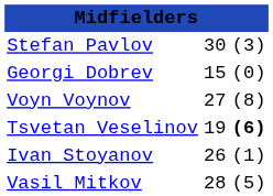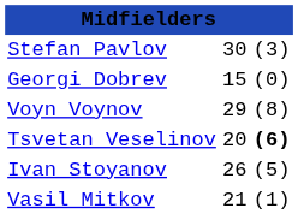Voyn Voynov | column 2: 27 -> 29
Tsvetan Veselinov | column 2: 19 -> 20
Ivan Stoyanov | column 3: (1) -> (5)
Vasil Mitkov | column 2: 28 -> 21
Vasil Mitkov | column 3: (5) -> (1)
